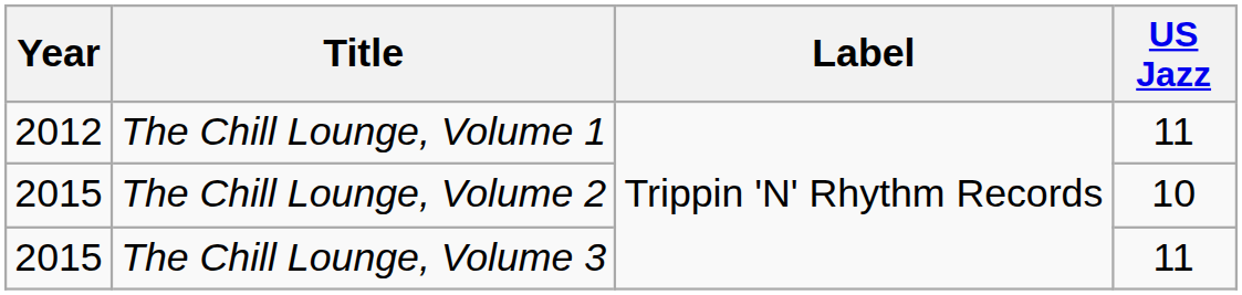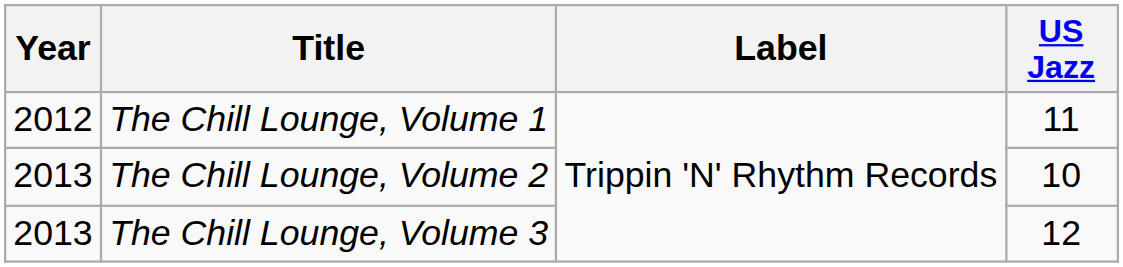The Chill Lounge, Volume 2 | Year: 2015 -> 2013
The Chill Lounge, Volume 3 | Year: 2015 -> 2013
The Chill Lounge, Volume 3 | US Jazz: 11 -> 12
